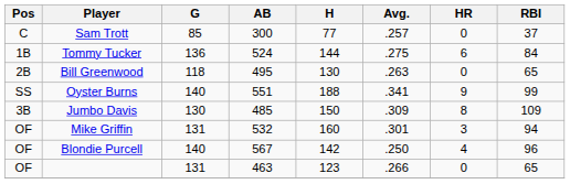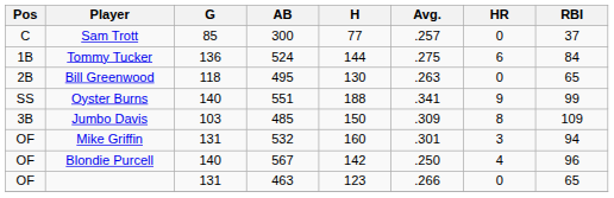Jumbo Davis | G: 130 -> 103
